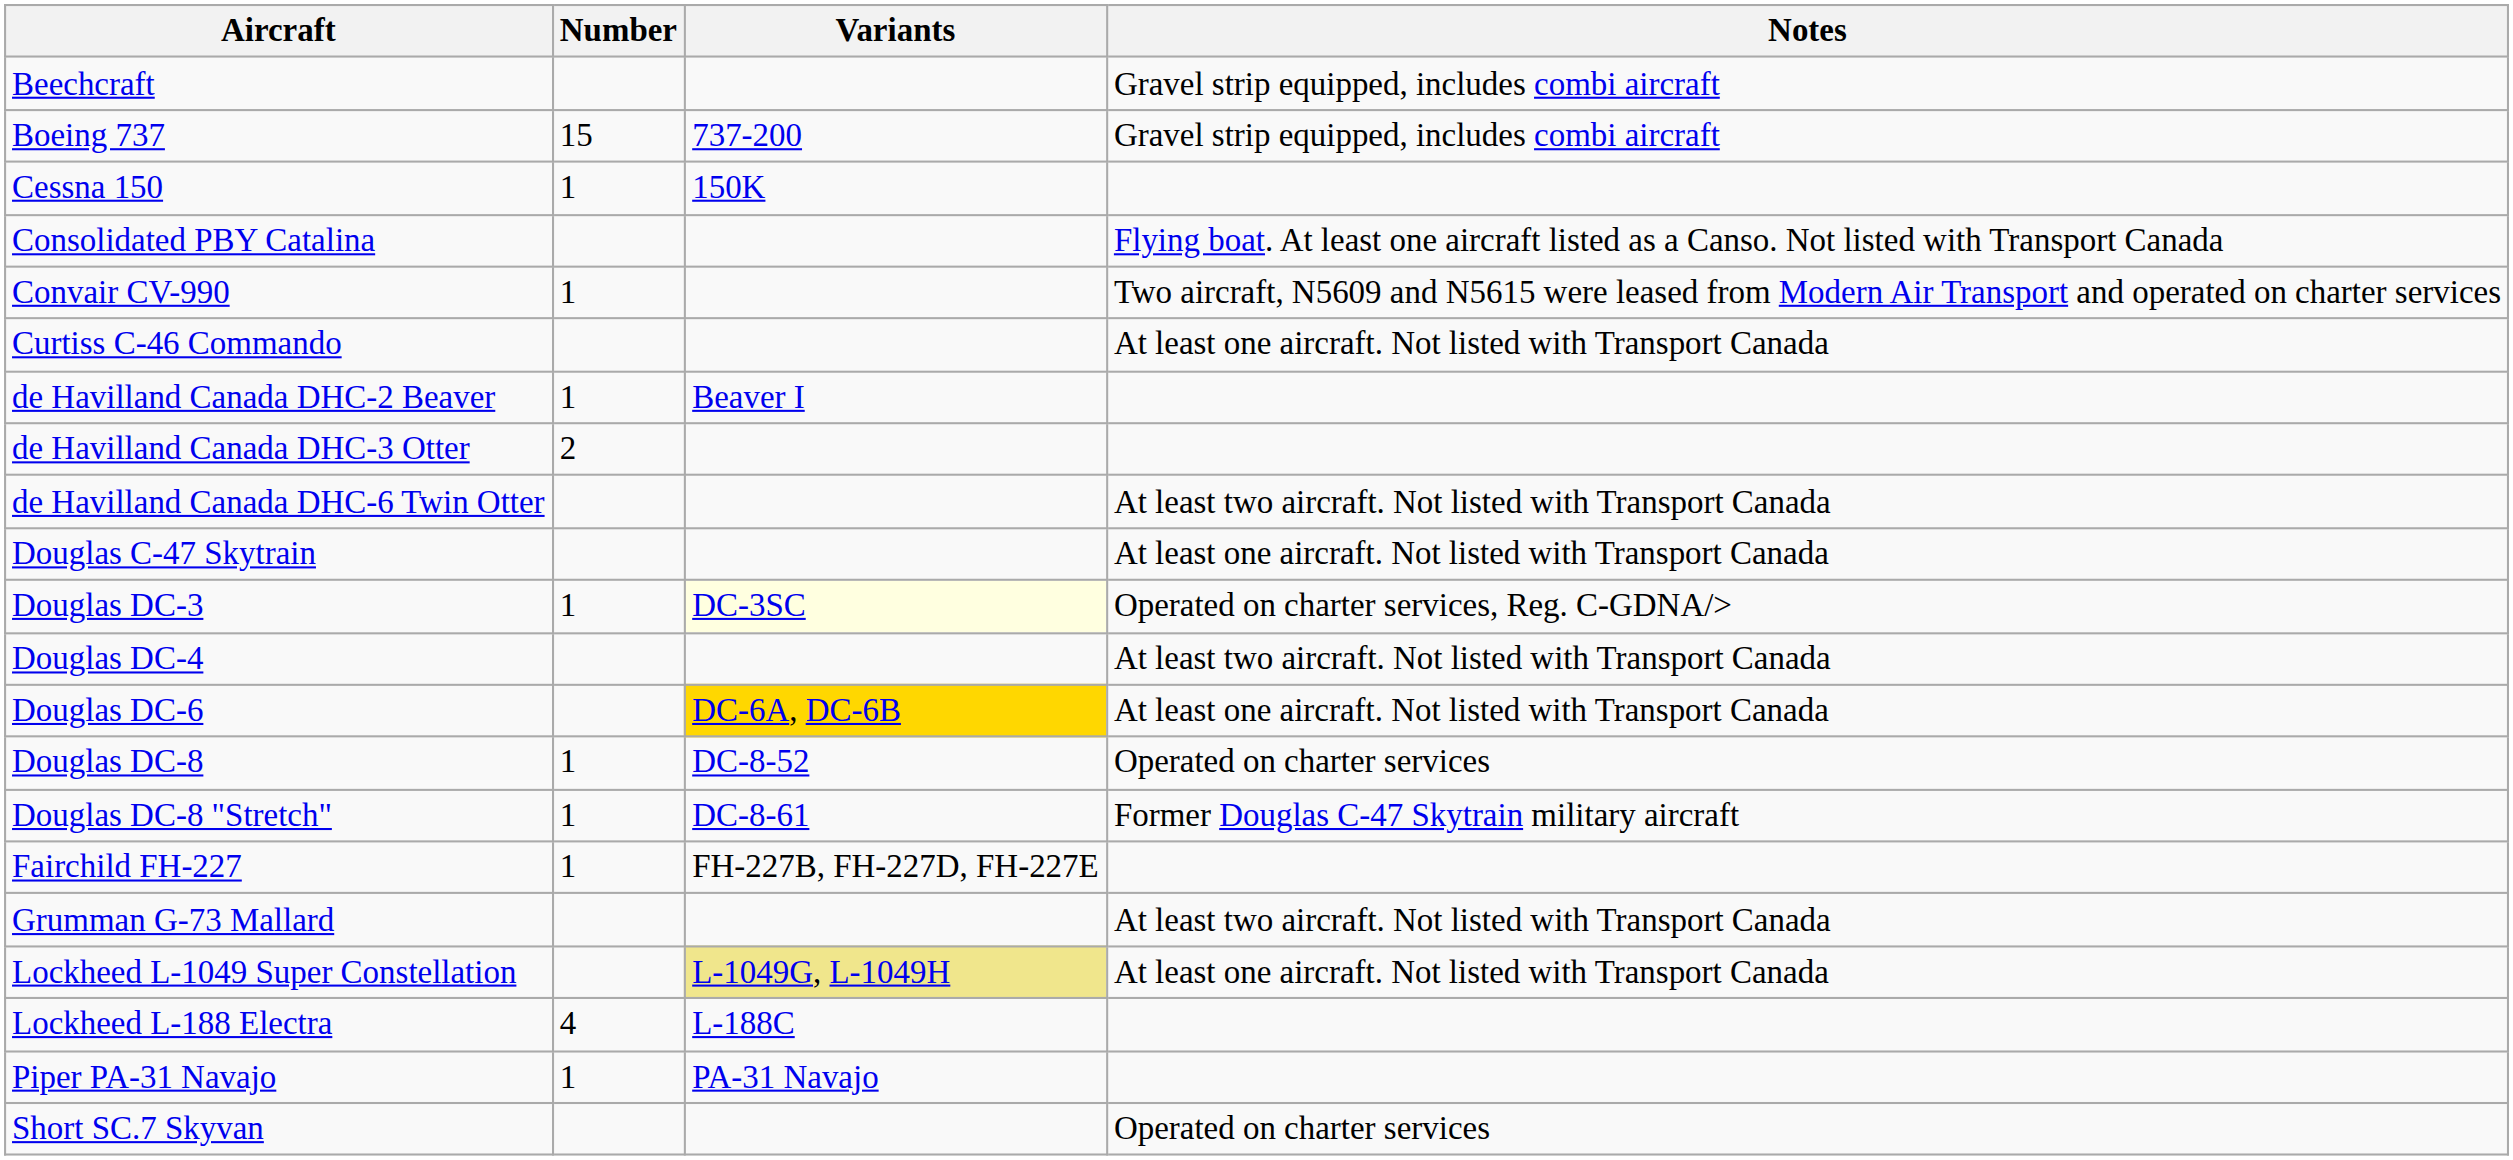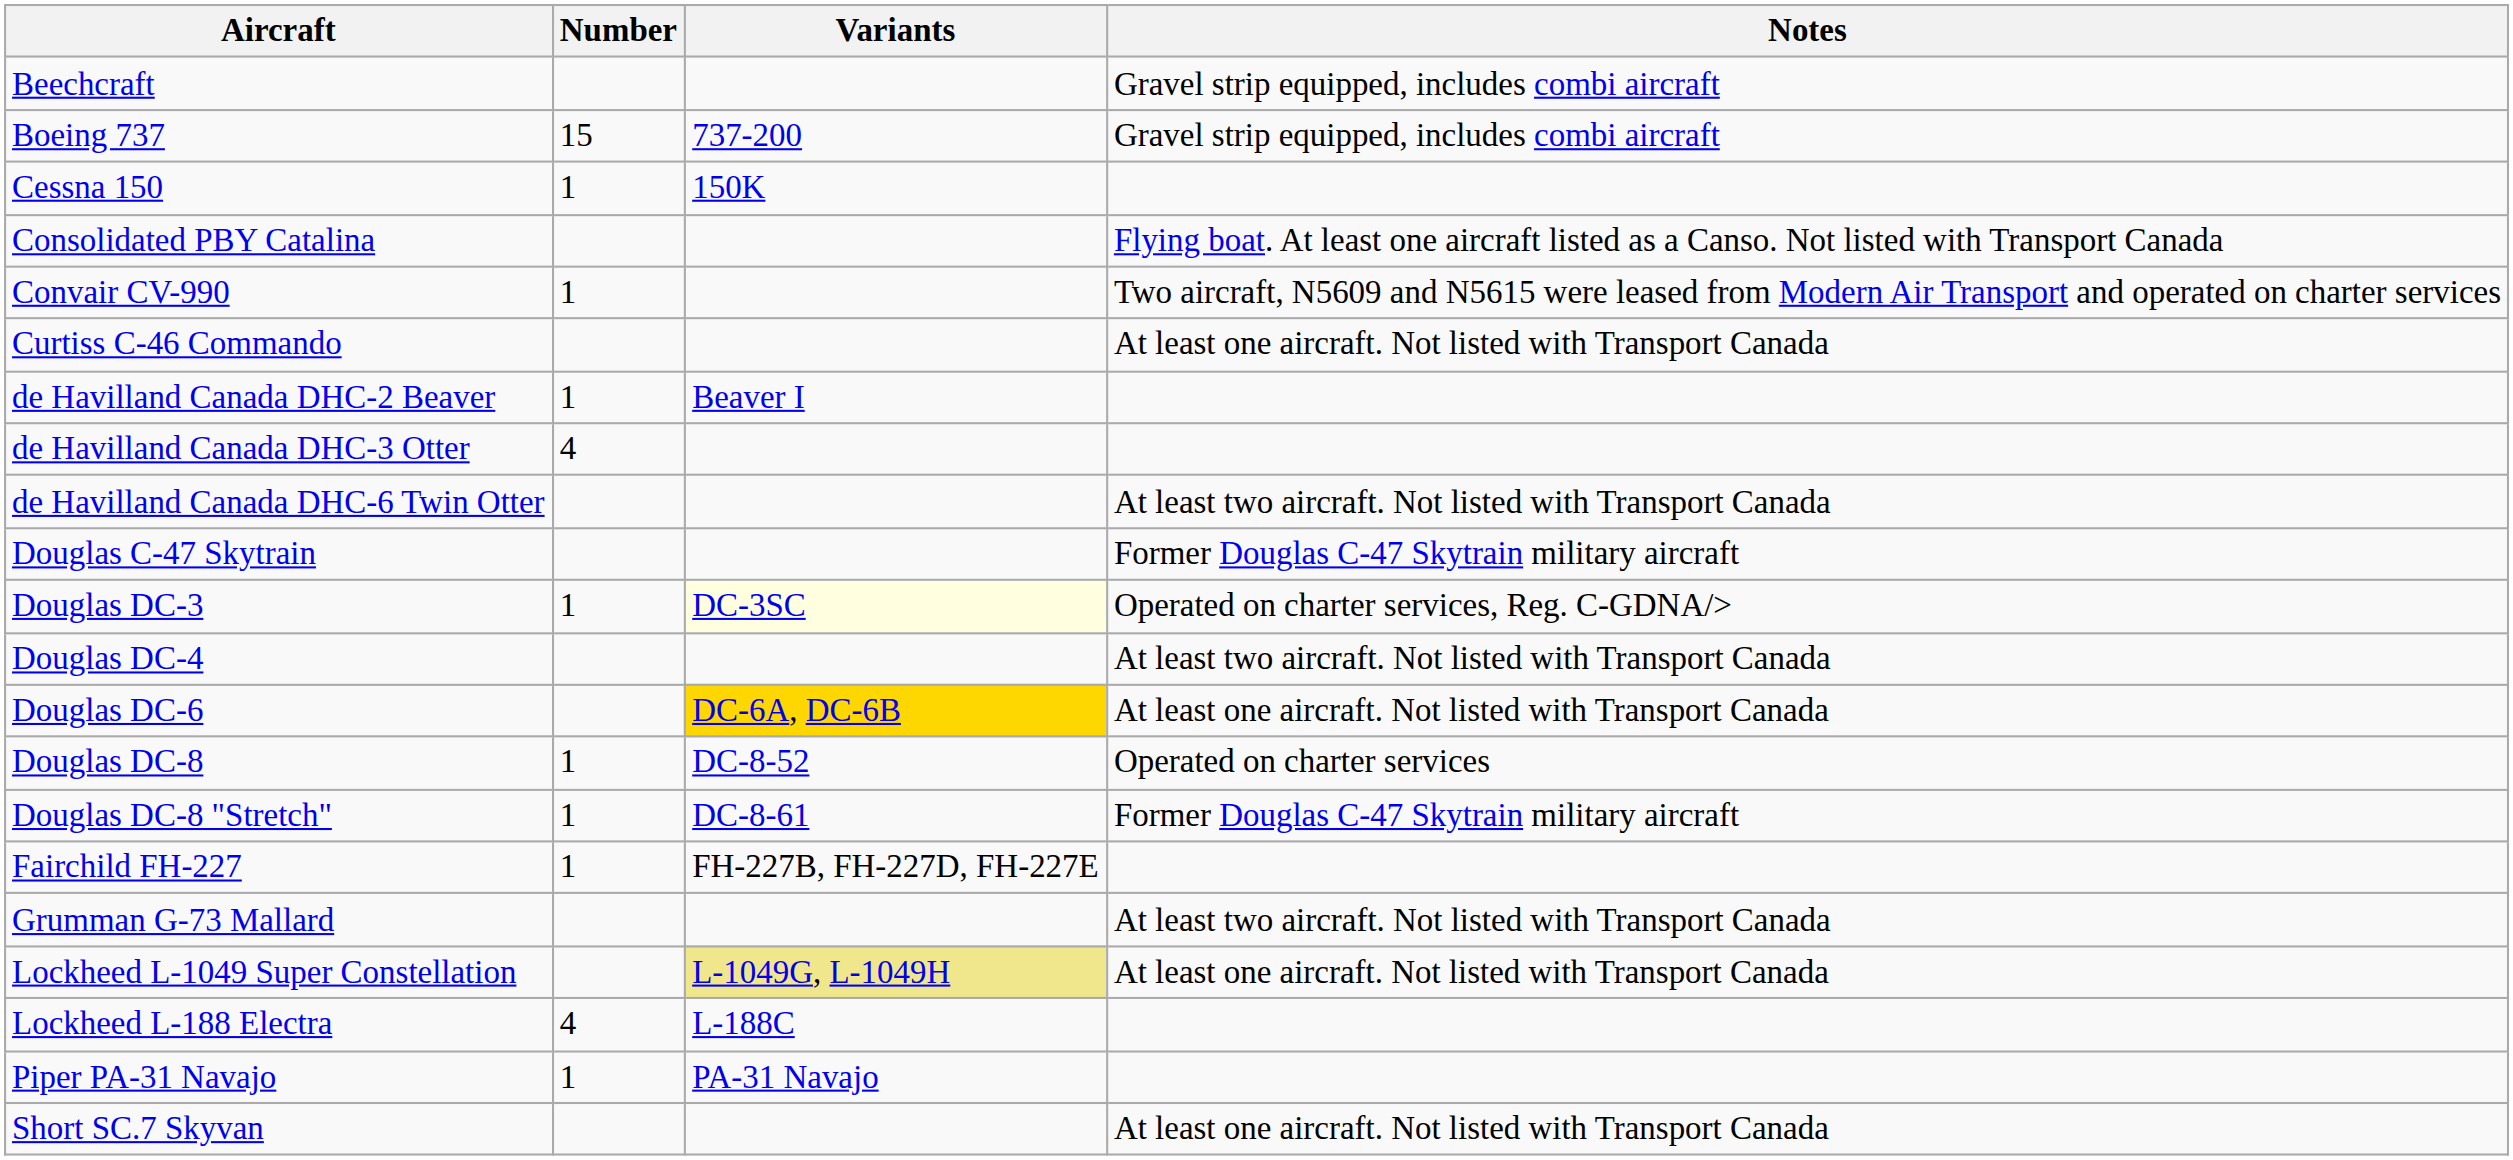de Havilland Canada DHC-3 Otter | Number: 2 -> 4
Douglas C-47 Skytrain | Notes: At least one aircraft. Not listed with Transport Canada -> Former Douglas C-47 Skytrain military aircraft
Short SC.7 Skyvan | Notes: Operated on charter services -> At least one aircraft. Not listed with Transport Canada
